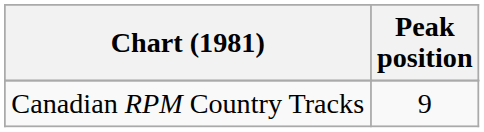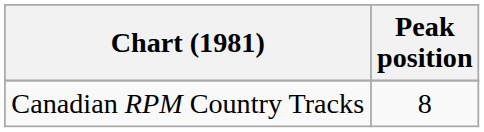Canadian RPM Country Tracks | Peak position: 9 -> 8
